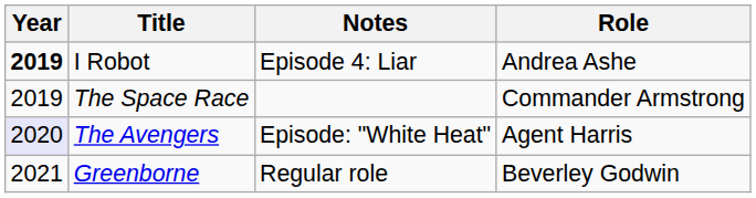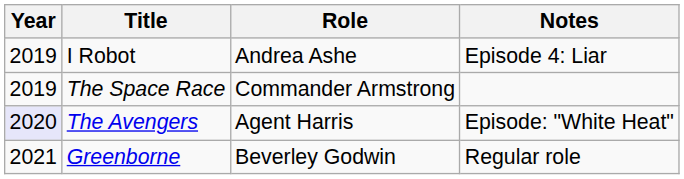columns swapped: Role <-> Notes
I Robot | Year: bold -> normal
